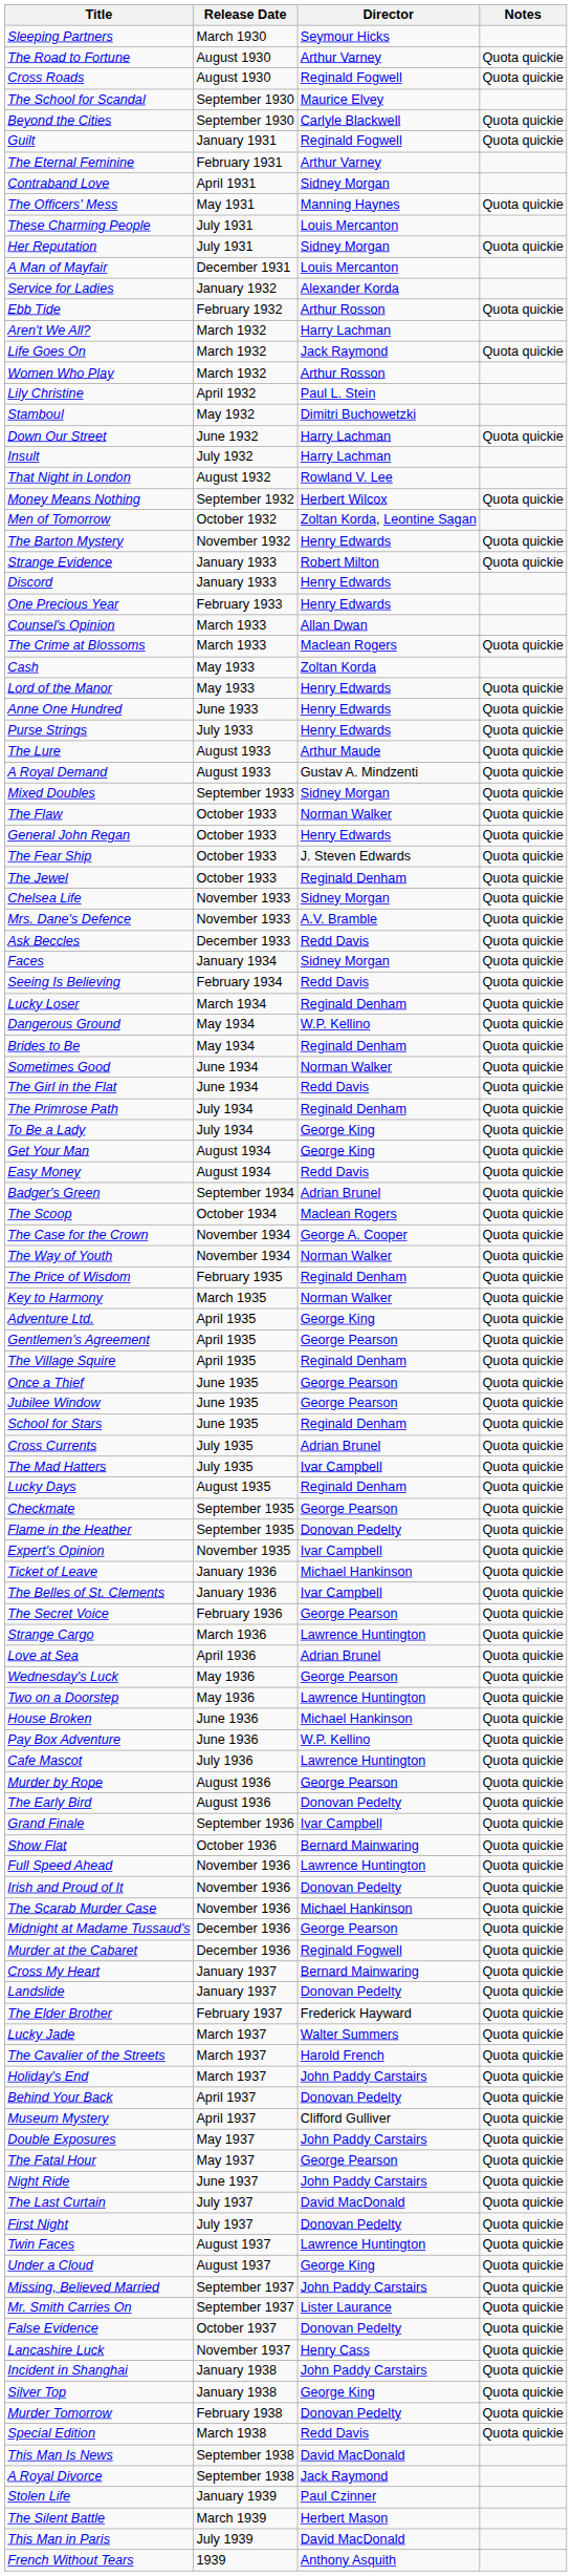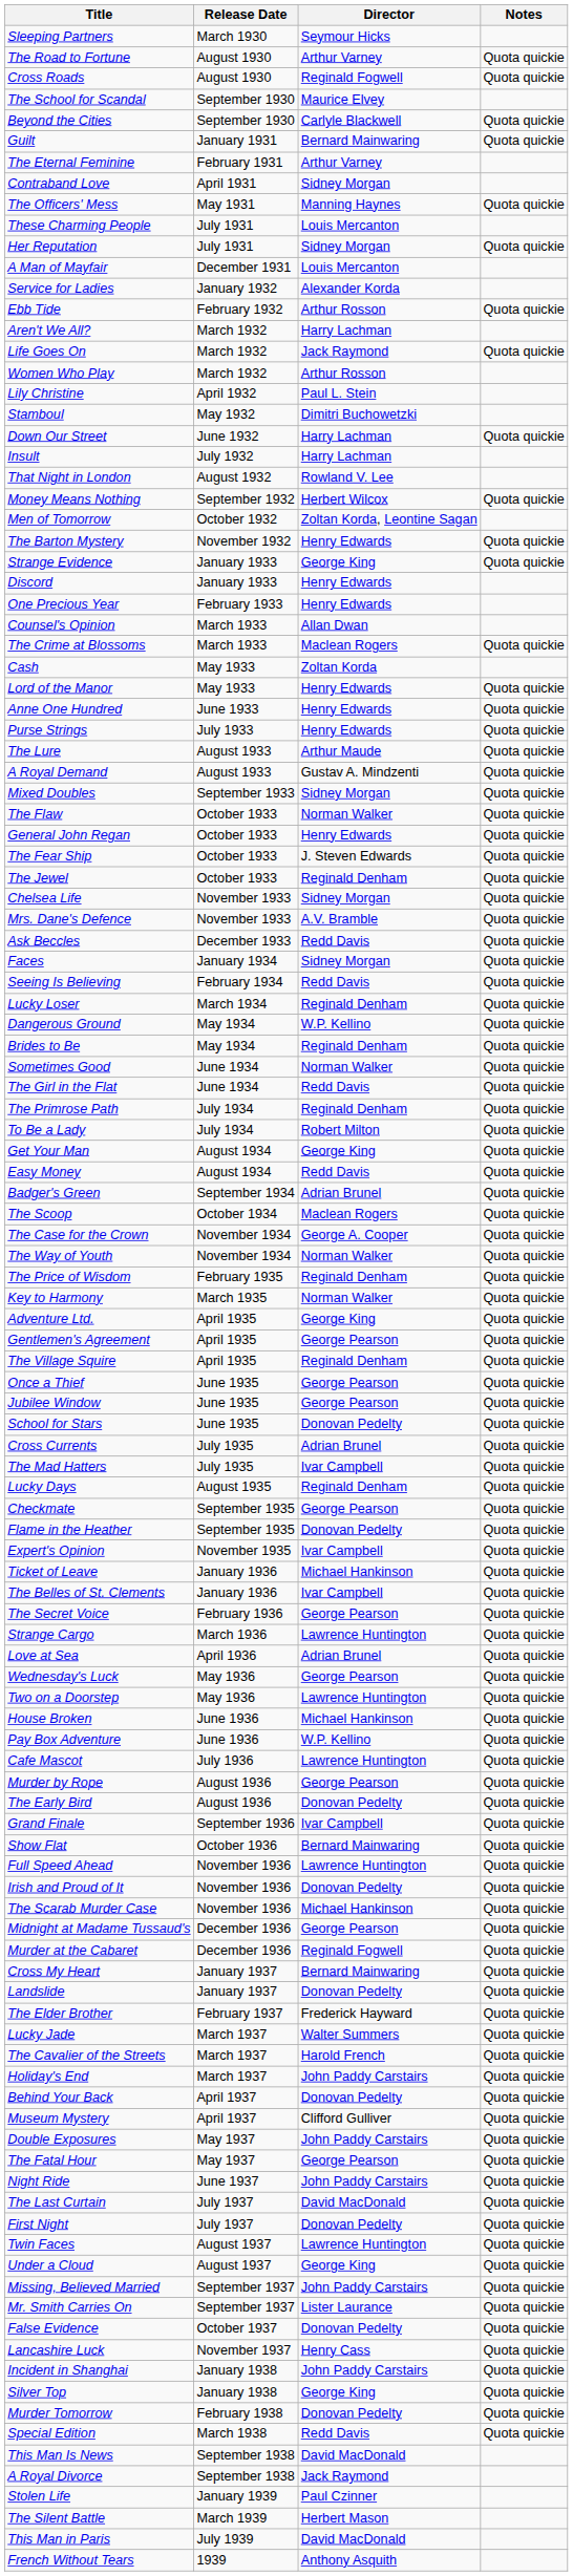Guilt | Director: Reginald Fogwell -> Bernard Mainwaring
Strange Evidence | Director: Robert Milton -> George King
To Be a Lady | Director: George King -> Robert Milton
School for Stars | Director: Reginald Denham -> Donovan Pedelty
